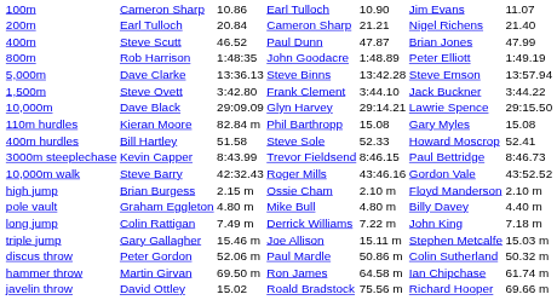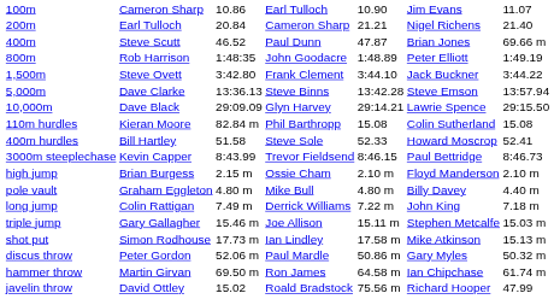400m | column 7: 47.99 -> 69.66 m
rows swapped: 1,500m <-> 5,000m
110m hurdles | column 6: Gary Myles -> Colin Sutherland
- row: 10,000m walk | Steve Barry | 42:32.43 | Roger Mills | 43:46.16 | Gordon Vale | 43:52.52
+ row: shot put | Simon Rodhouse | 17.73 m | Ian Lindley | 17.58 m | Mike Atkinson | 15.13 m
discus throw | column 6: Colin Sutherland -> Gary Myles
javelin throw | column 7: 69.66 m -> 47.99
